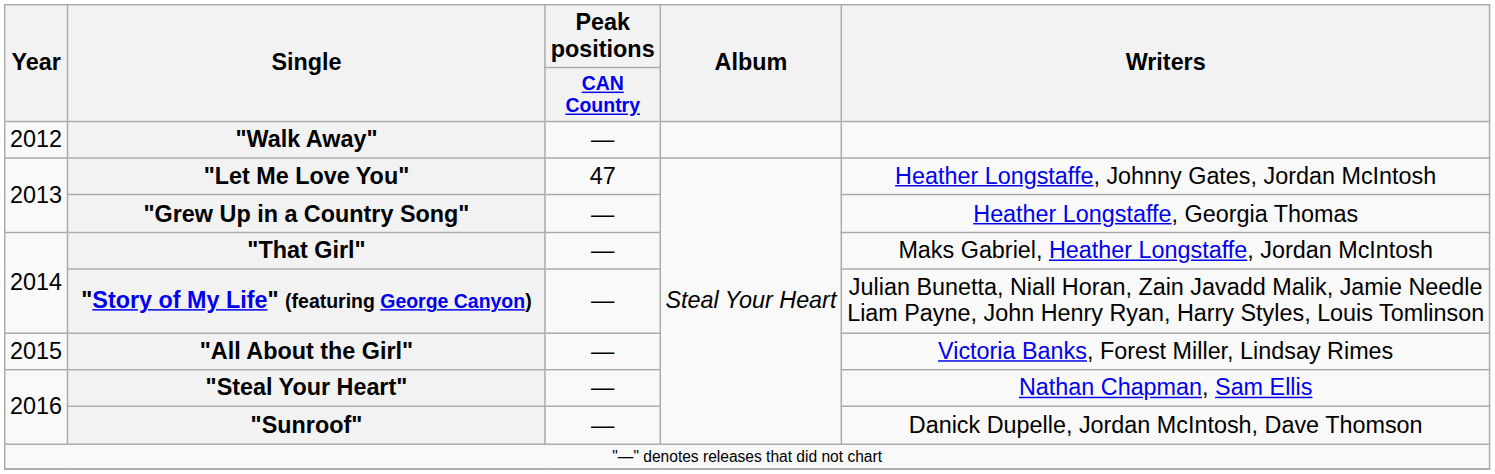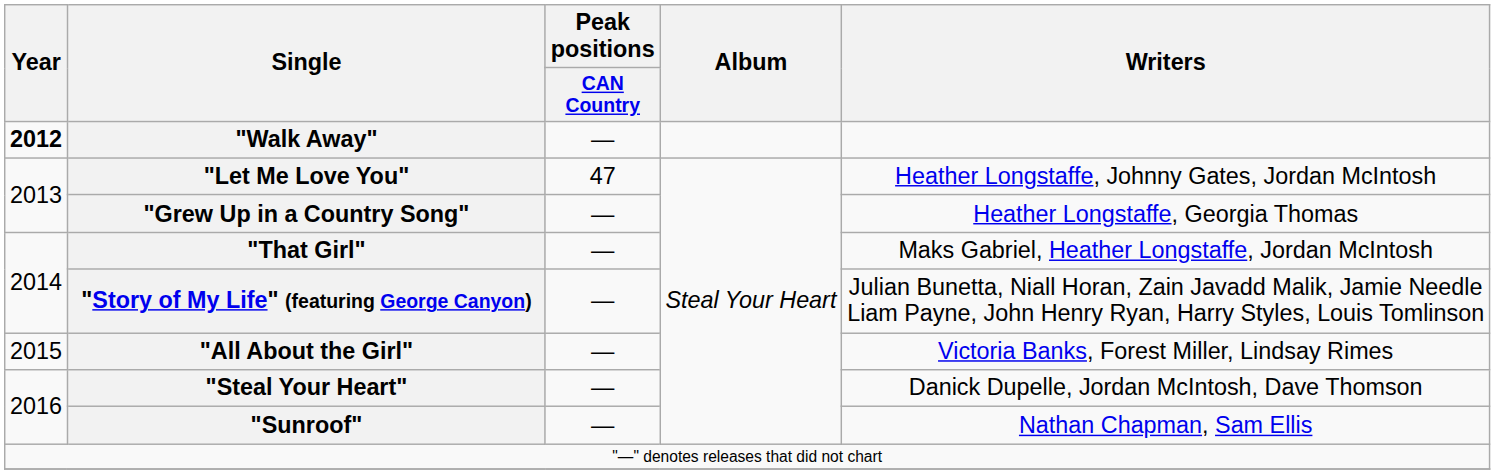"Walk Away" | Year: normal -> bold
"Steal Your Heart" | Writers: Nathan Chapman, Sam Ellis -> Danick Dupelle, Jordan McIntosh, Dave Thomson
"Sunroof" | Writers: Danick Dupelle, Jordan McIntosh, Dave Thomson -> Nathan Chapman, Sam Ellis
